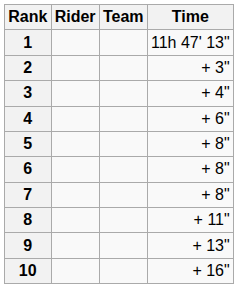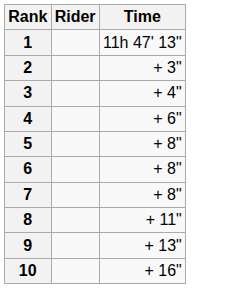- column: Team
